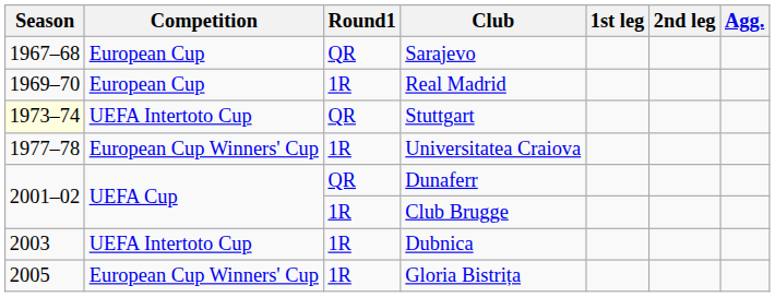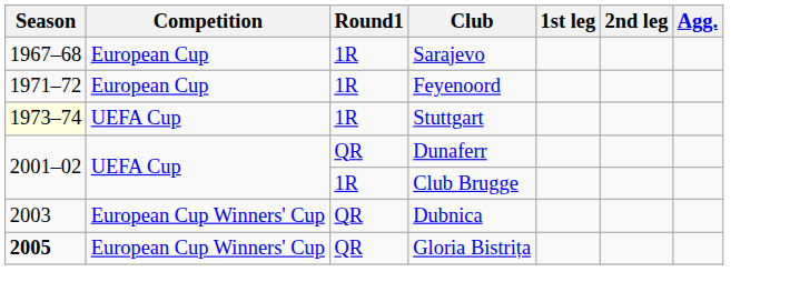Sarajevo | Round1: QR -> 1R
- row: 1969–70 | European Cup | 1R | Real Madrid
+ row: 1971–72 | European Cup | 1R | Feyenoord
Stuttgart | Competition: UEFA Intertoto Cup -> UEFA Cup
Stuttgart | Round1: QR -> 1R
- row: 1977–78 | European Cup Winners' Cup | 1R | Universitatea Craiova
Dubnica | Competition: UEFA Intertoto Cup -> European Cup Winners' Cup
Dubnica | Round1: 1R -> QR
Gloria Bistrița | Season: normal -> bold
Gloria Bistrița | Round1: 1R -> QR
